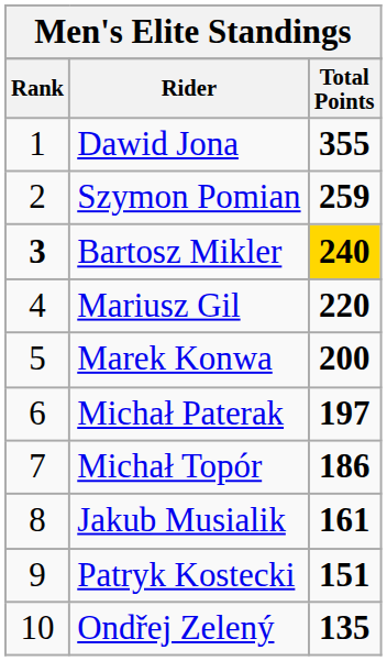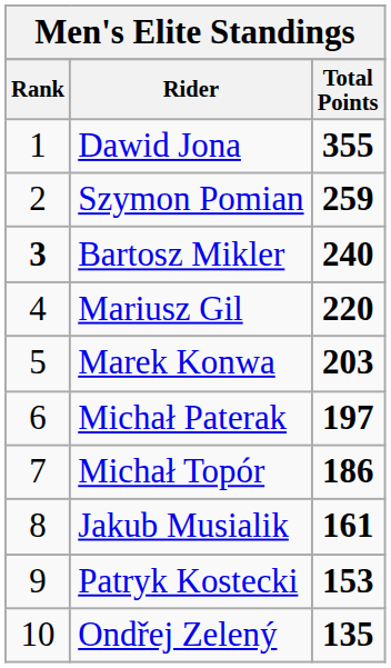Bartosz Mikler | Total Points: gold background -> no background
Marek Konwa | Total Points: 200 -> 203
Patryk Kostecki | Total Points: 151 -> 153
